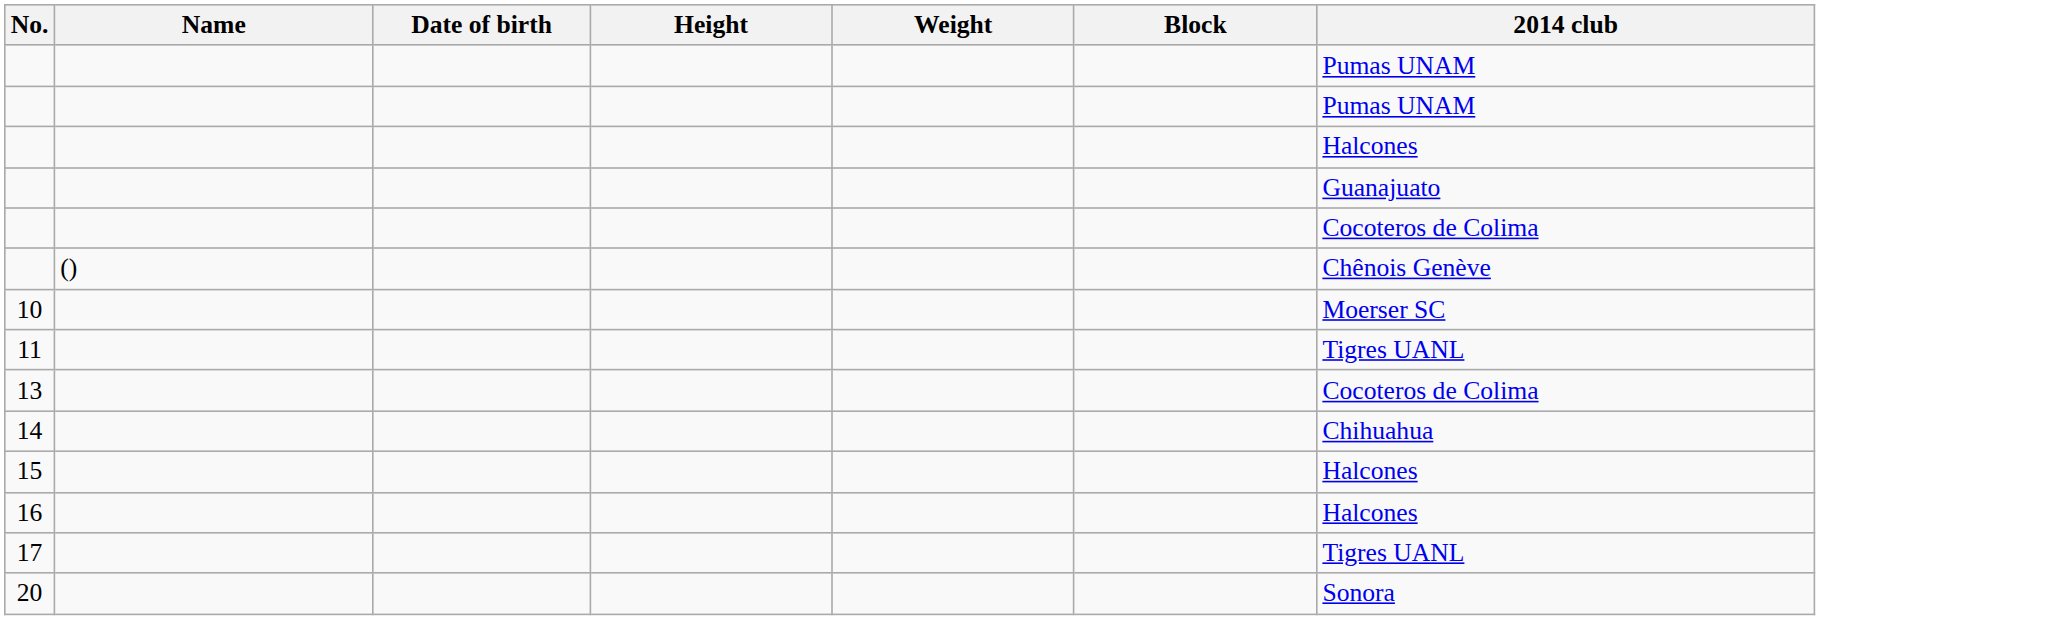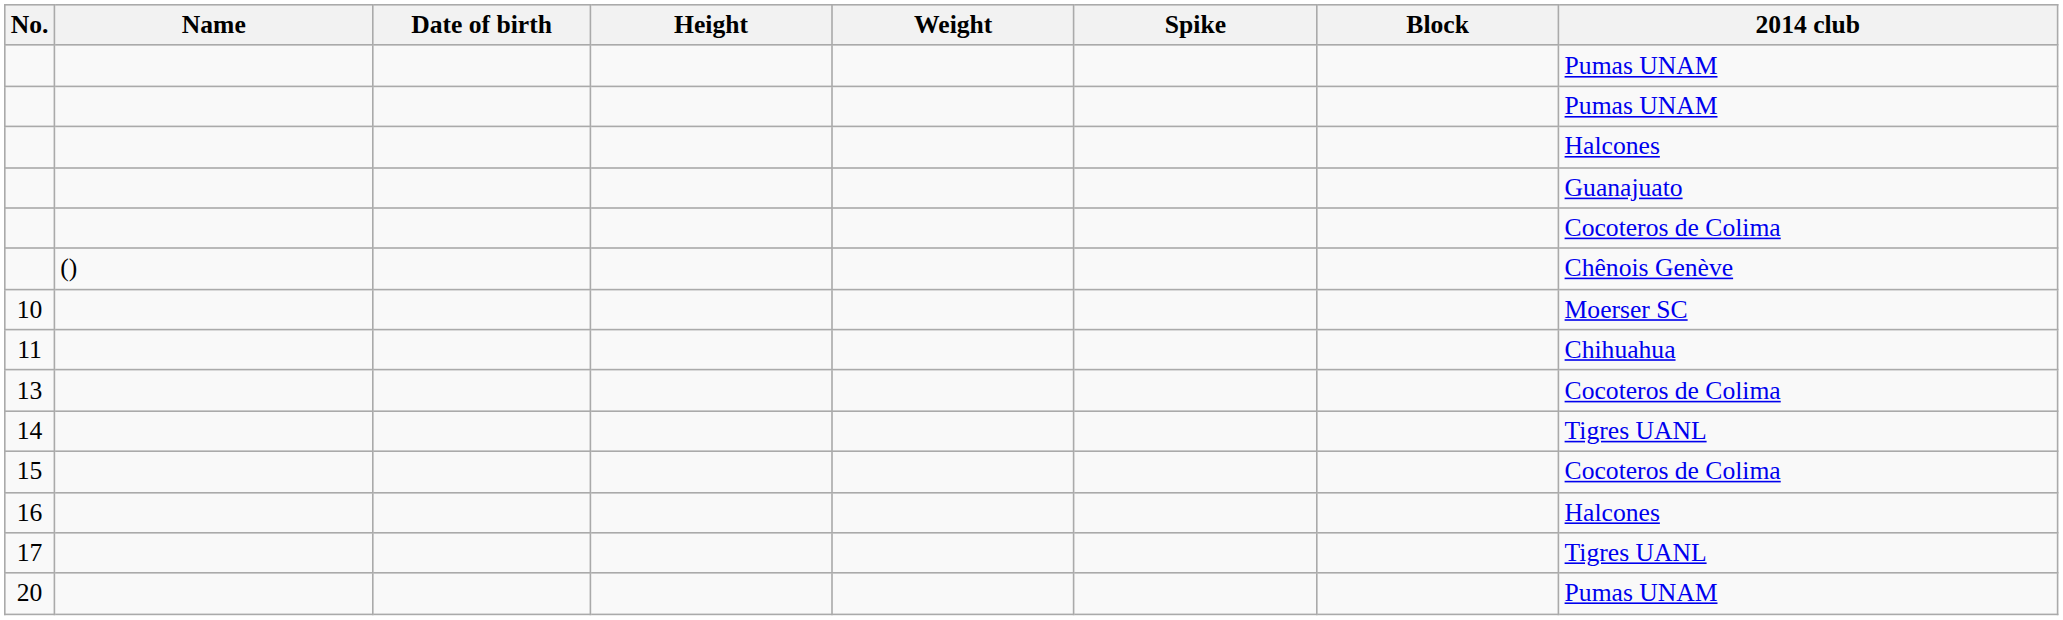+ column: Spike
11 | 2014 club: Tigres UANL -> Chihuahua
14 | 2014 club: Chihuahua -> Tigres UANL
15 | 2014 club: Halcones -> Cocoteros de Colima
20 | 2014 club: Sonora -> Pumas UNAM
